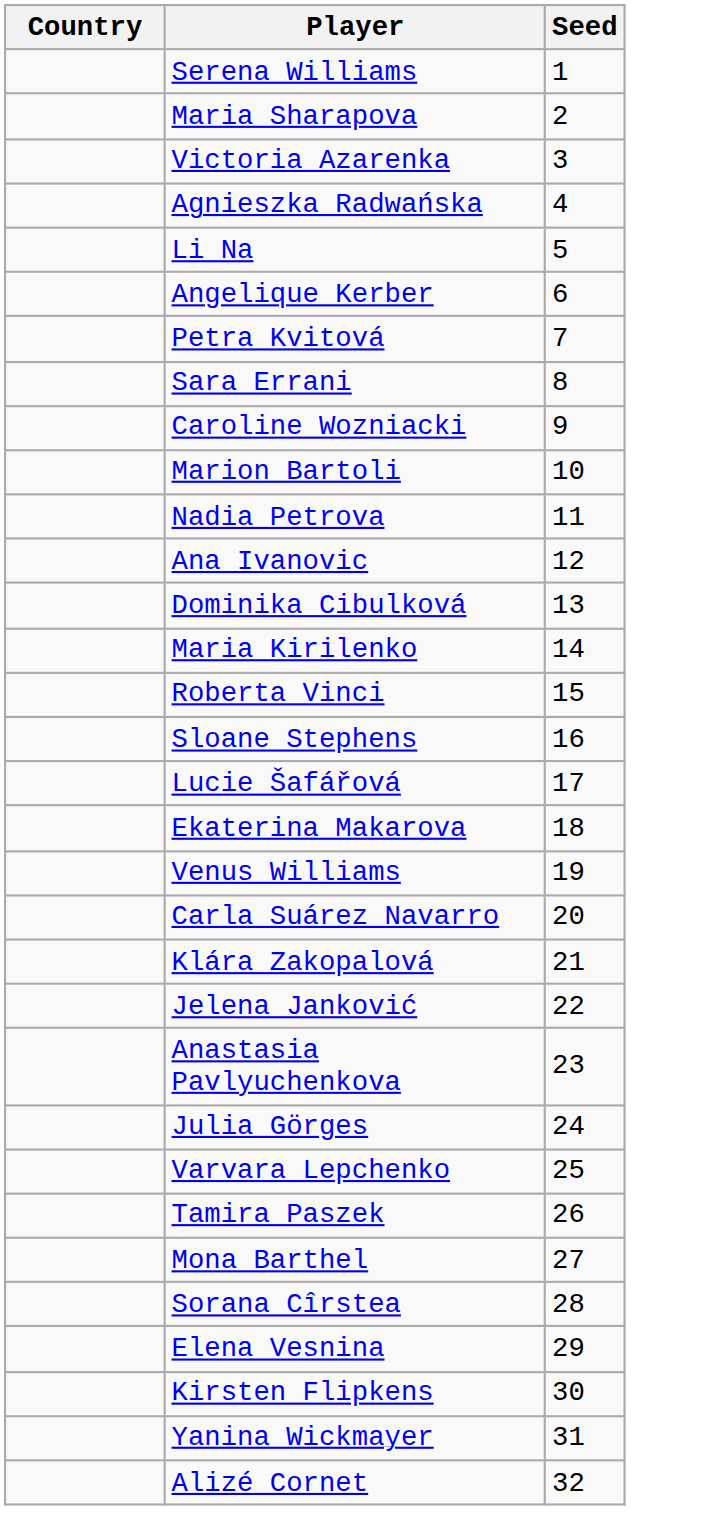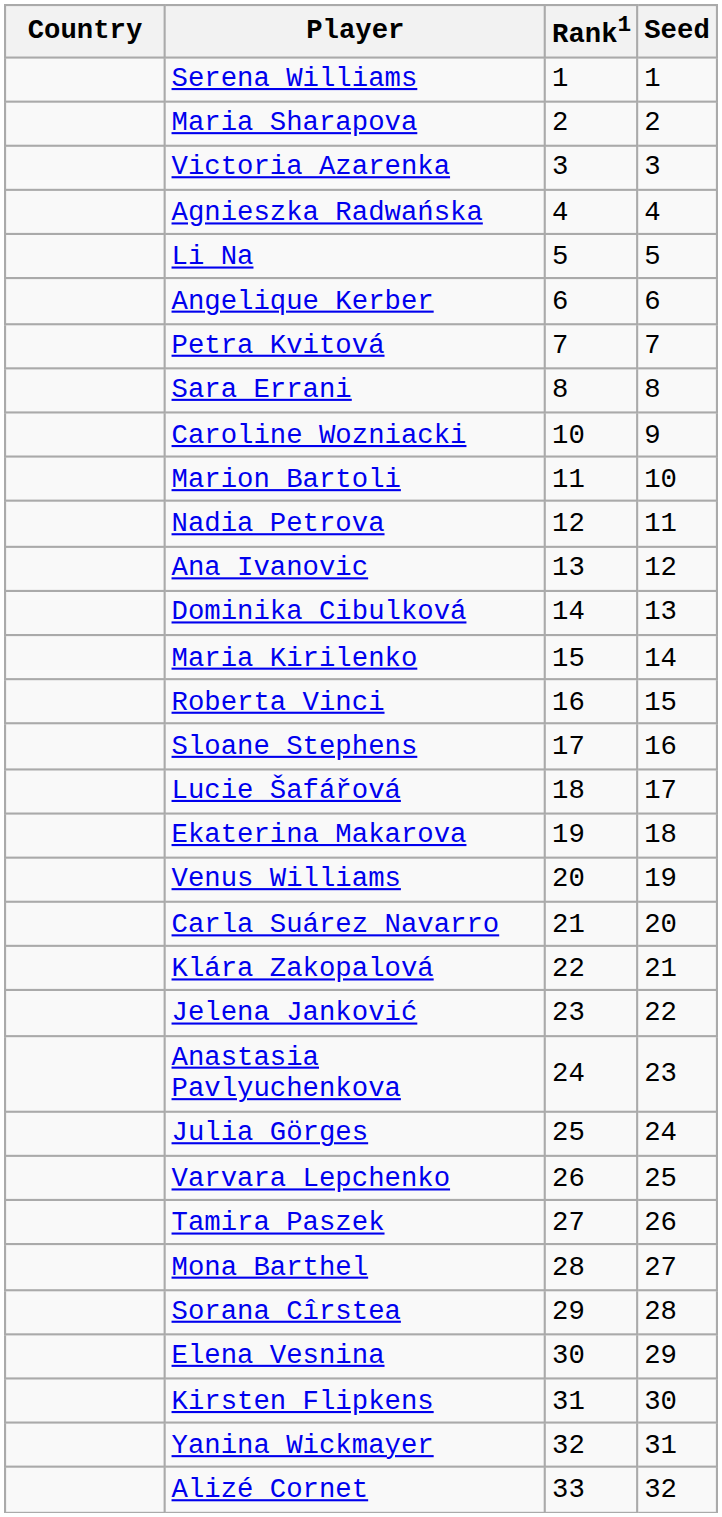+ column: Rank1 | 1 | 2 | 3 | 4 | 5 | 6 | 7 | 8 | 10 | 11 | 12 | 13 | 14 | 15 | 16 | 17 | 18 | 19 | 20 | 21 | 22 | 23 | 24 | 25 | 26 | 27 | 28 | 29 | 30 | 31 | 32 | 33
